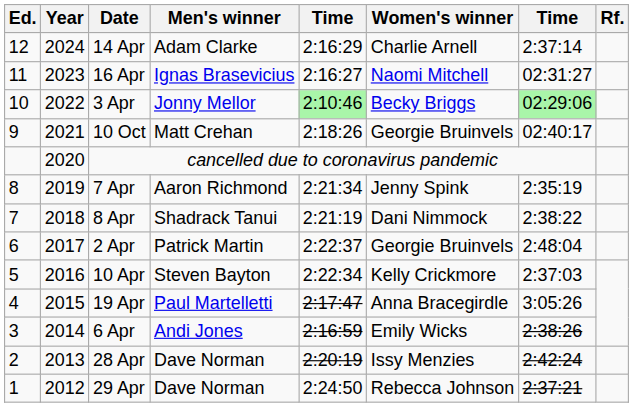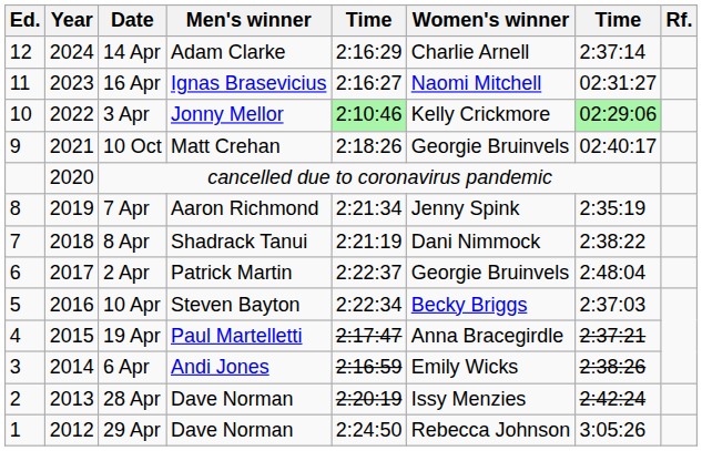3 Apr | Women's winner: Becky Briggs -> Kelly Crickmore
10 Apr | Women's winner: Kelly Crickmore -> Becky Briggs
19 Apr | column 7: 3:05:26 -> 2:37:21
29 Apr | column 7: 2:37:21 -> 3:05:26
